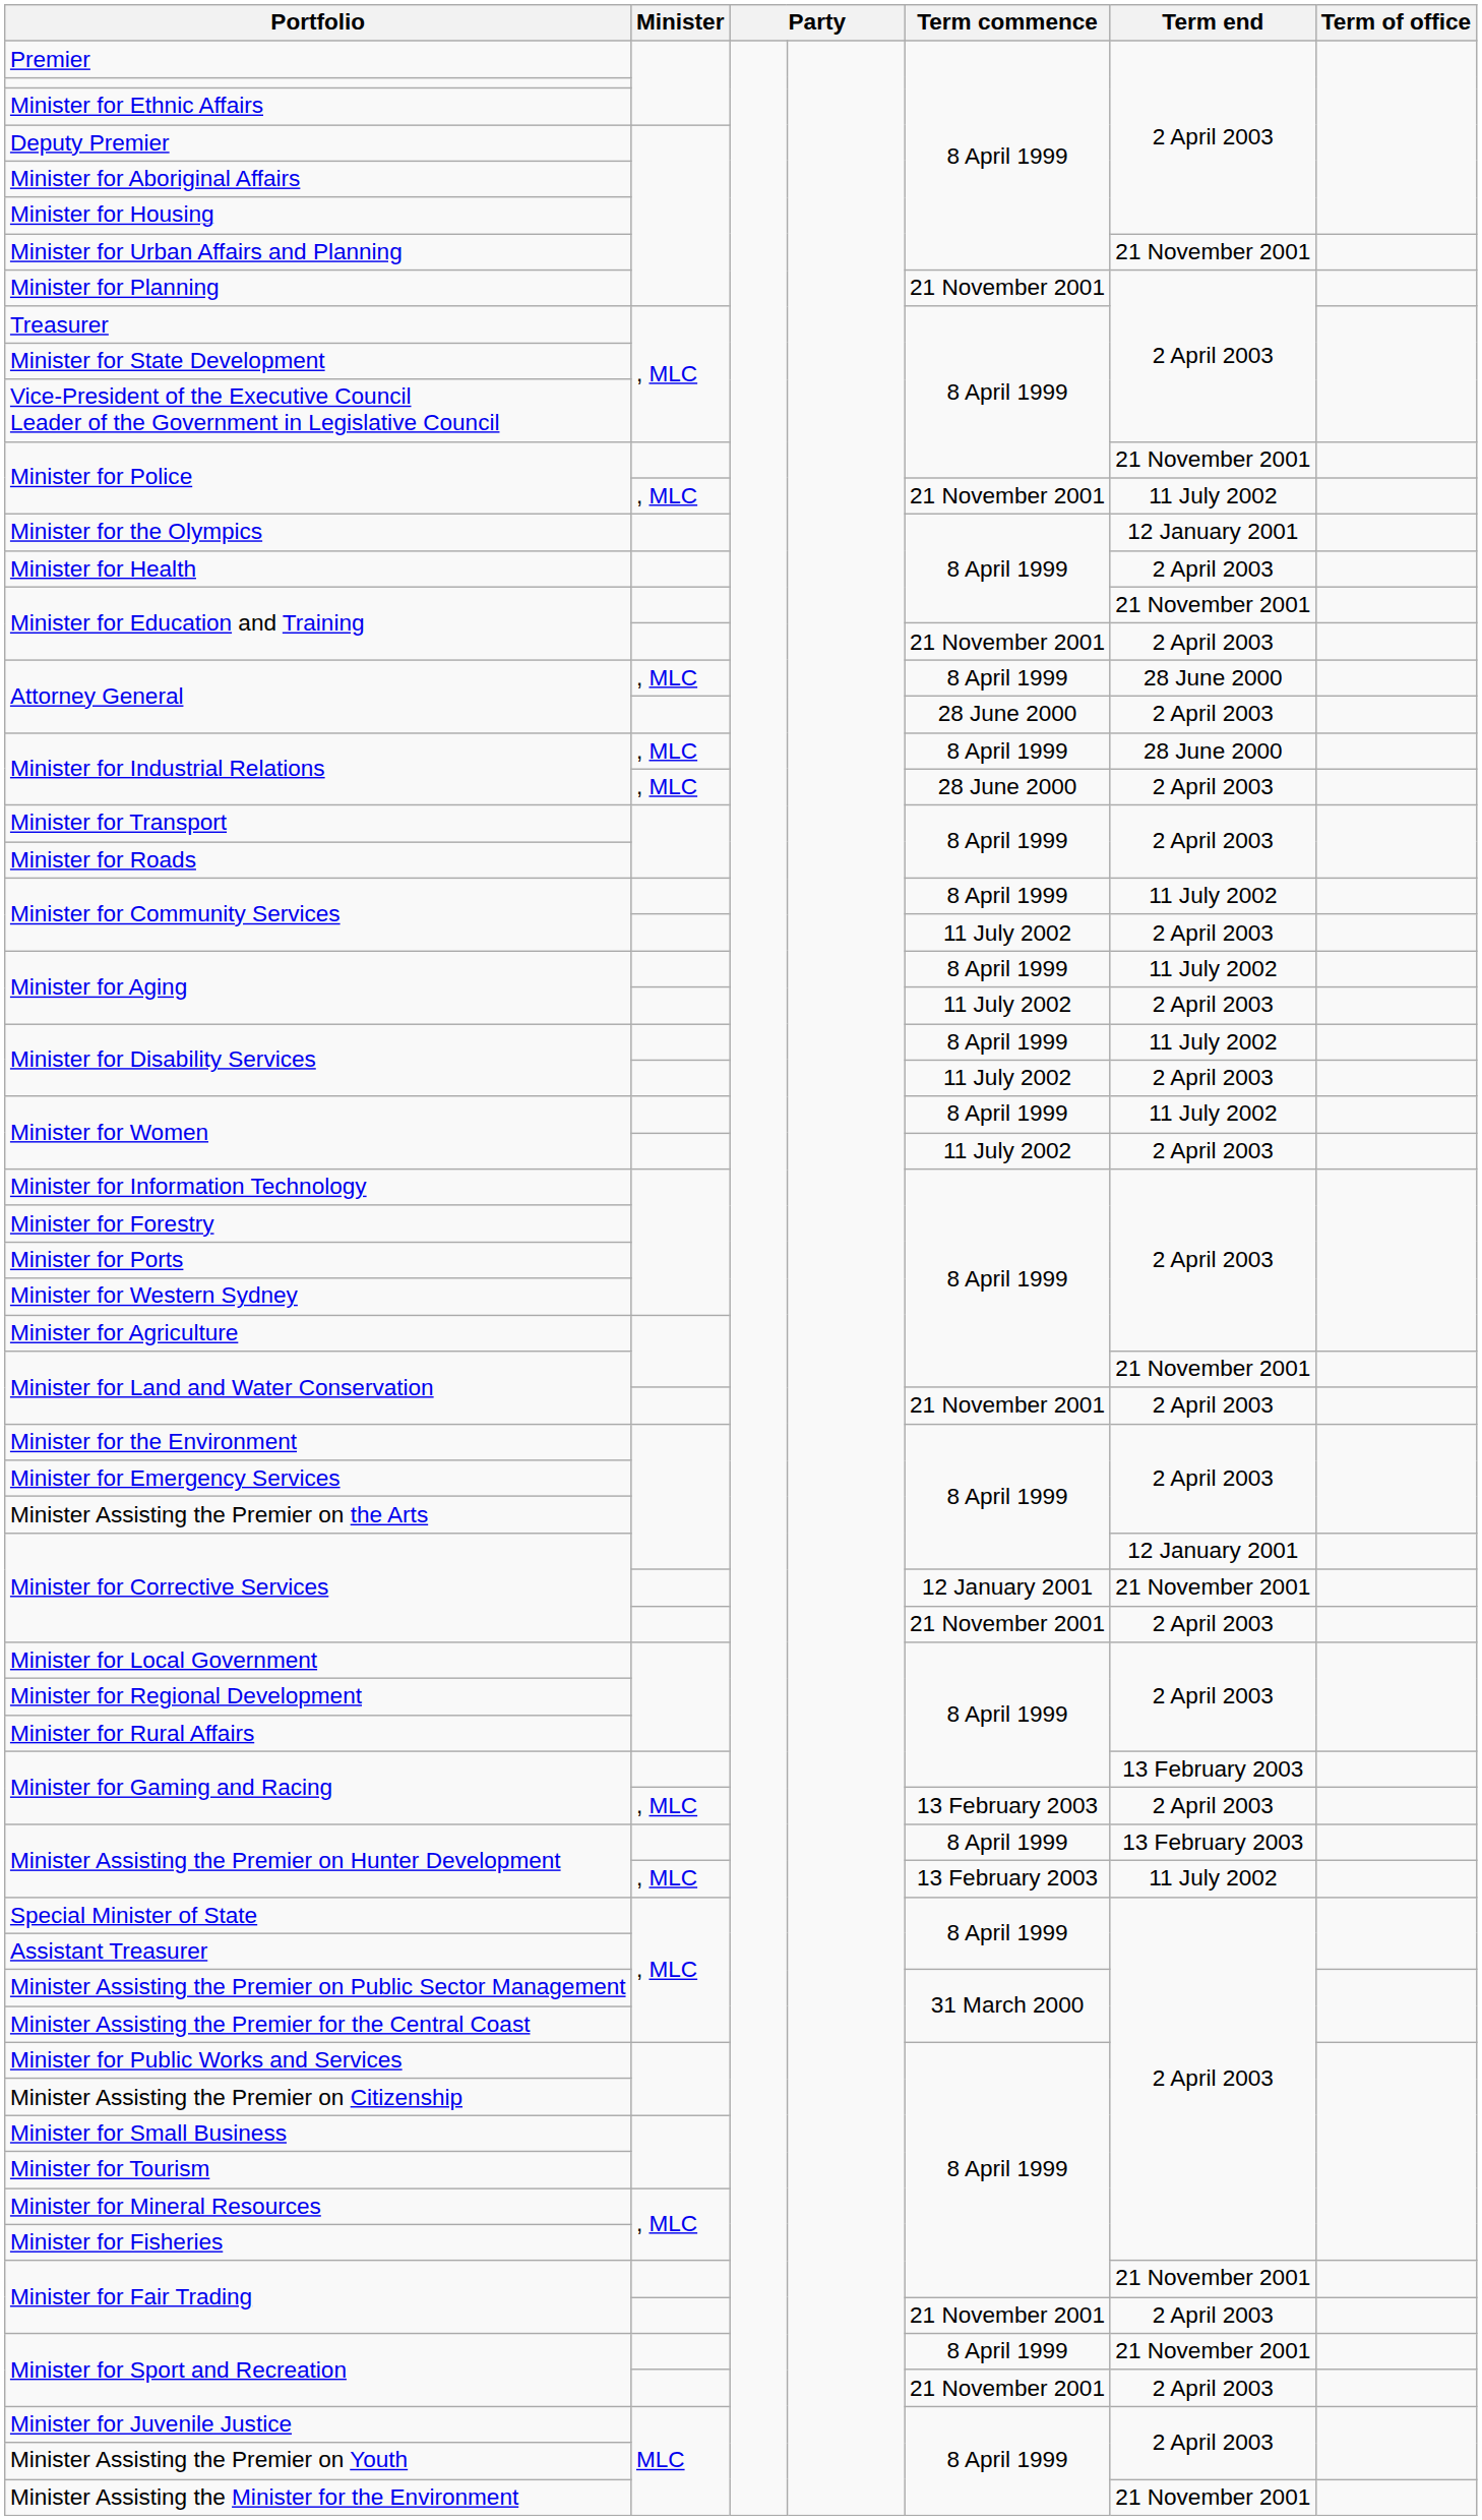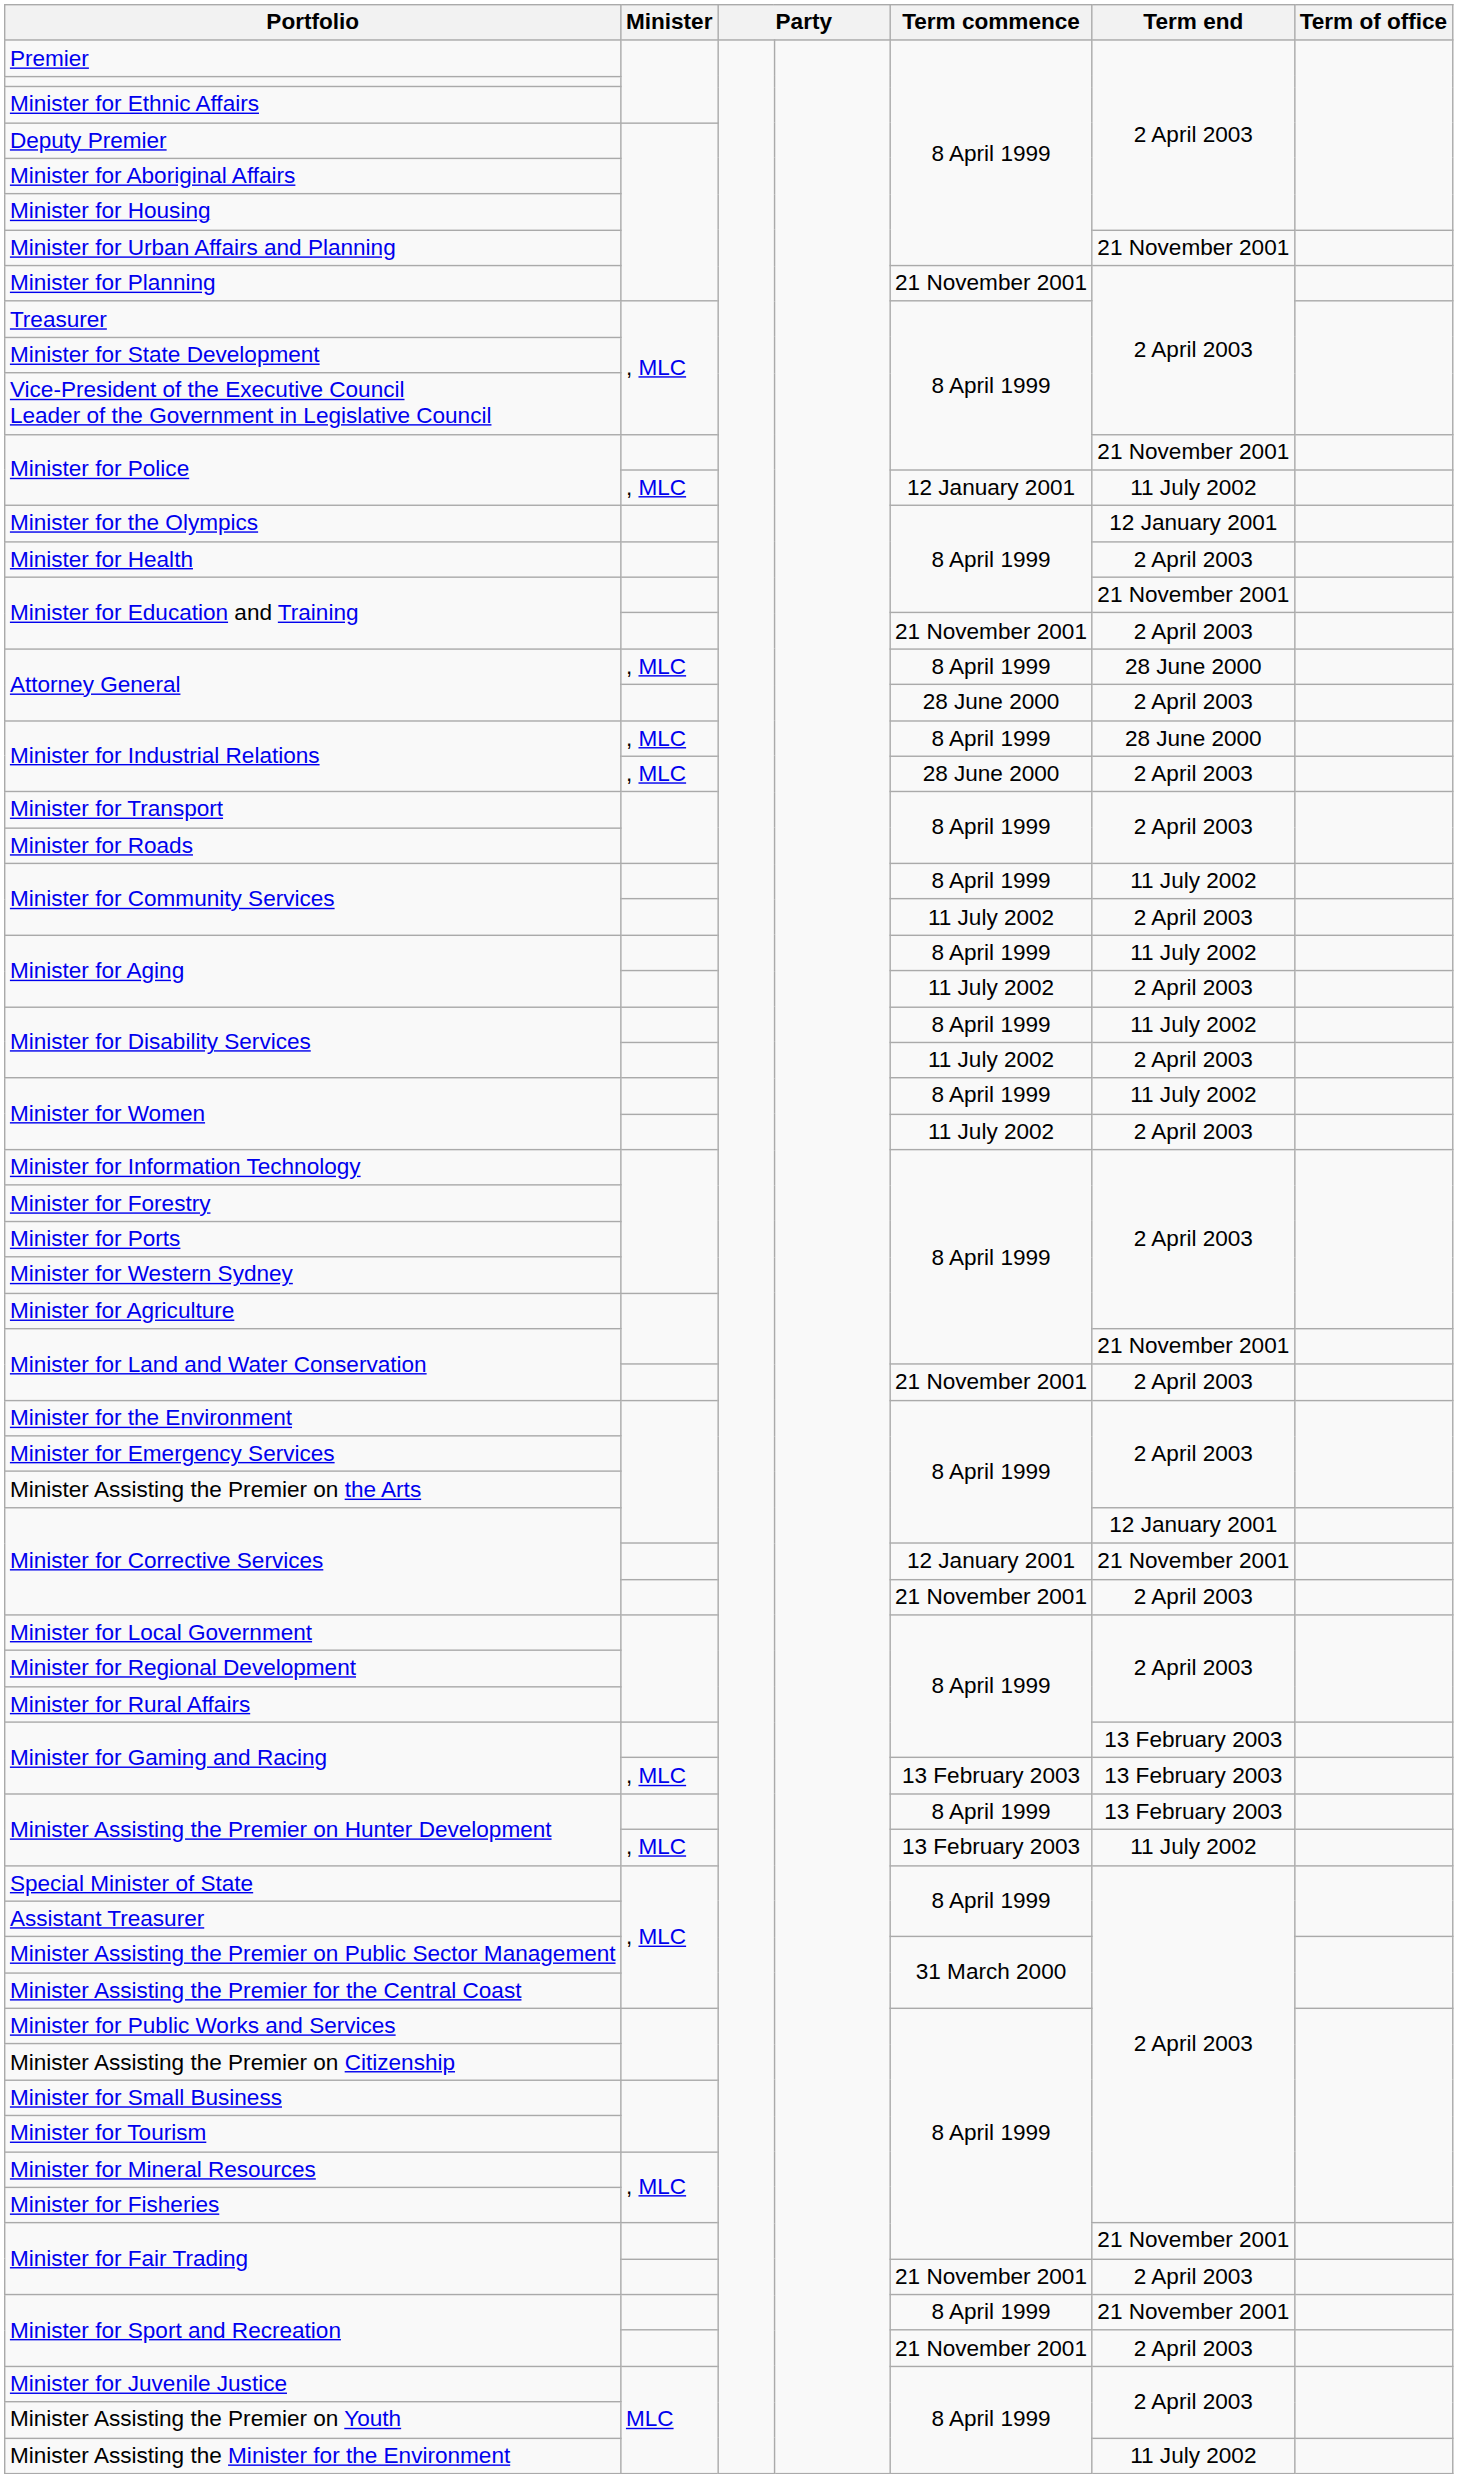Minister for Police / , MLC | Term commence: 21 November 2001 -> 12 January 2001
Minister for Gaming and Racing / , MLC | Term end: 2 April 2003 -> 13 February 2003
Minister Assisting the Minister for the Environment | Term end: 21 November 2001 -> 11 July 2002
